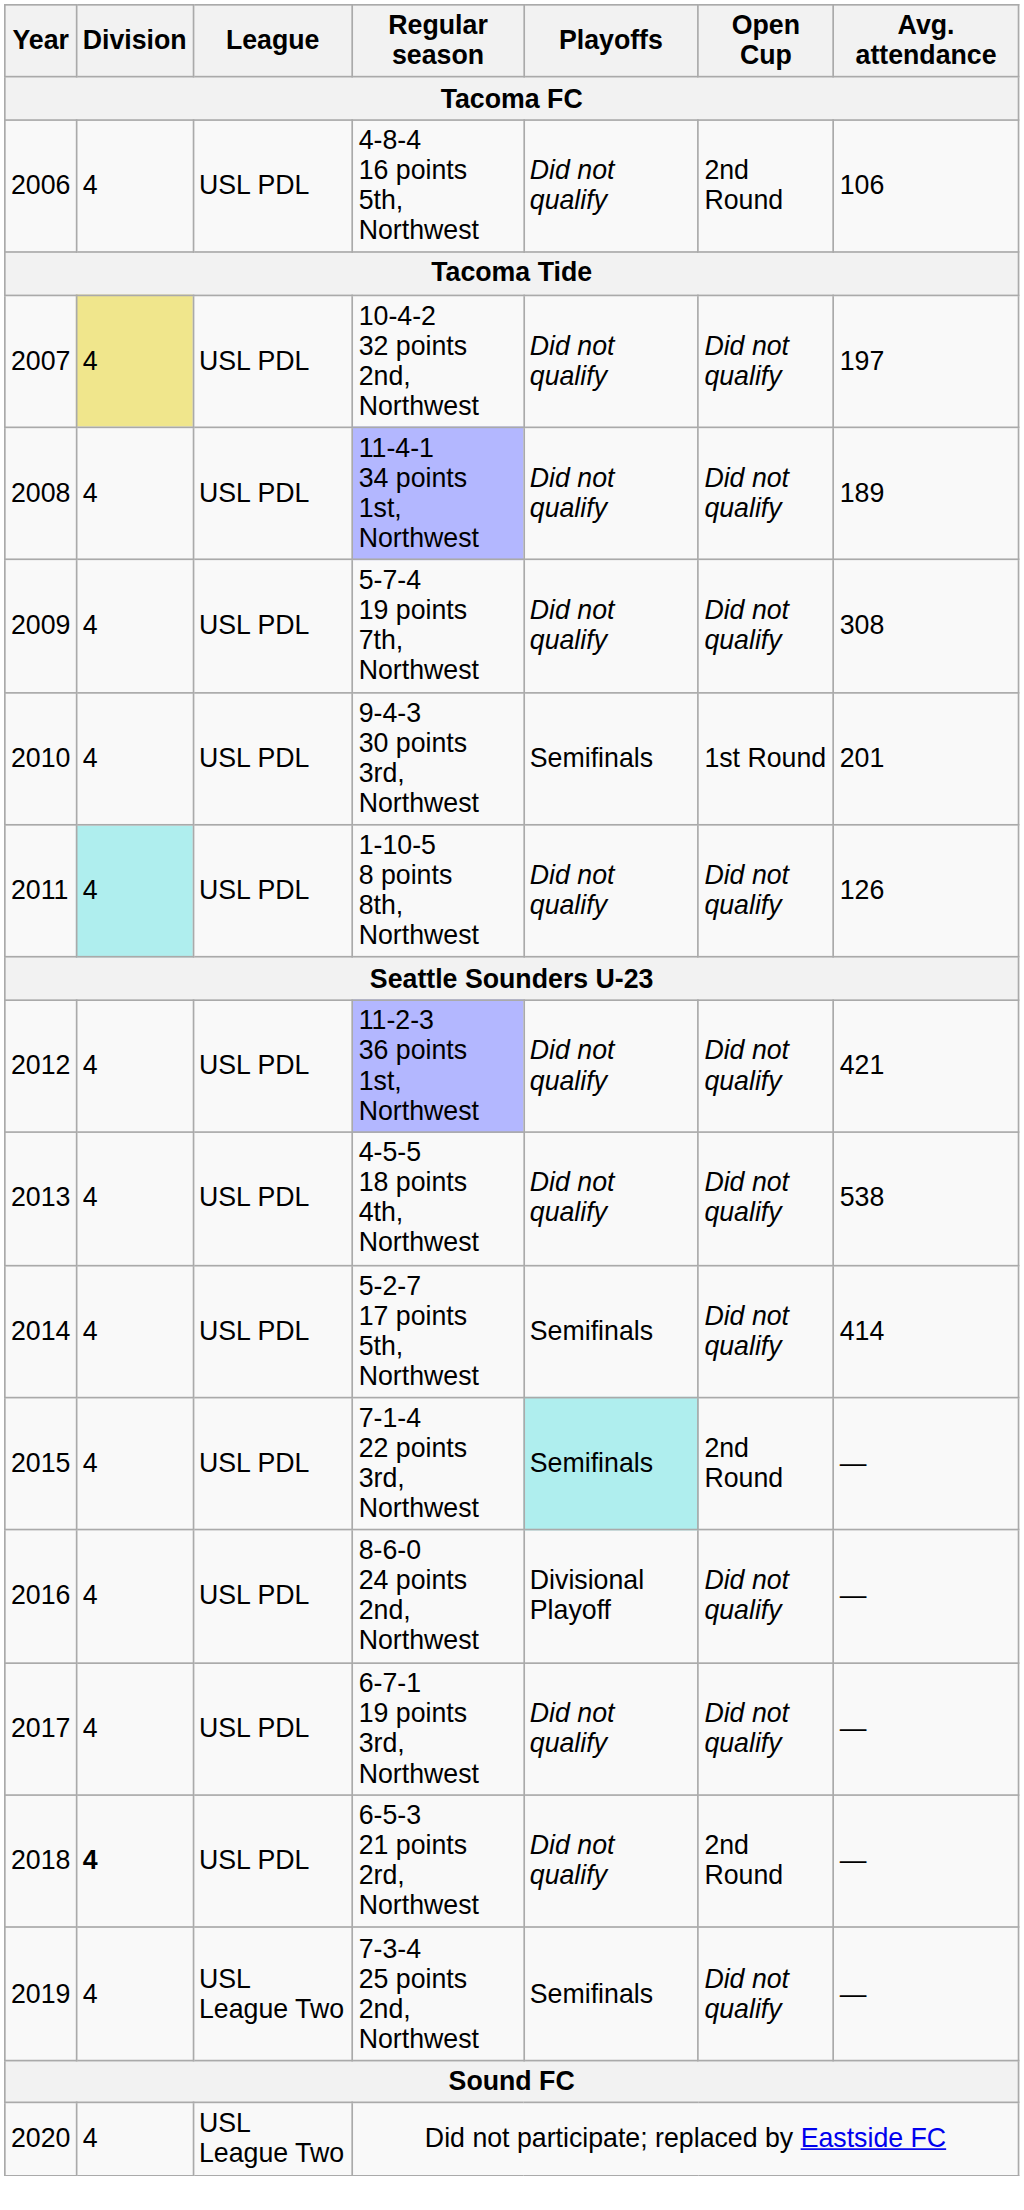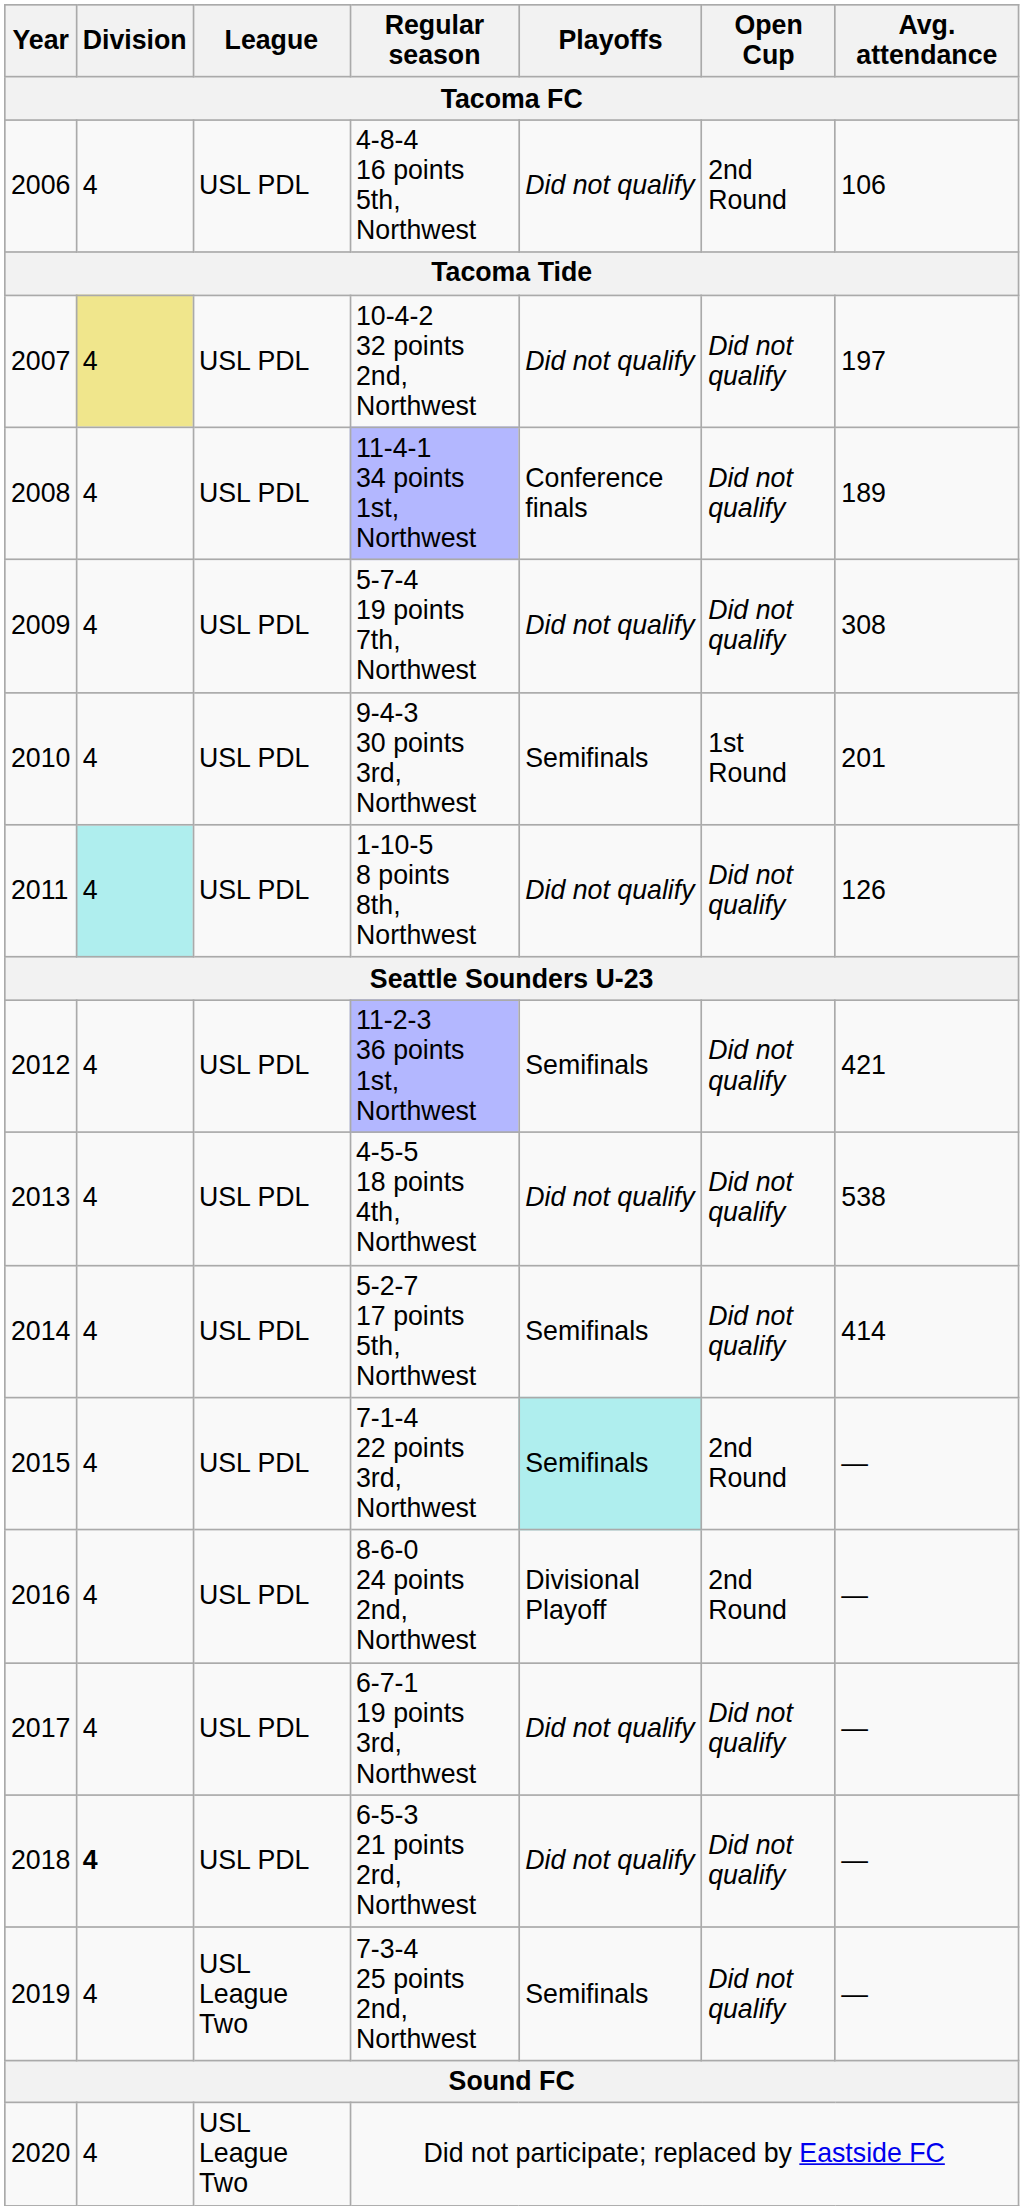11-4-1 34 points 1st, Northwest | Playoffs: Did not qualify -> Conference finals
11-2-3 36 points 1st, Northwest | Playoffs: Did not qualify -> Semifinals
8-6-0 24 points 2nd, Northwest | Open Cup: Did not qualify -> 2nd Round
6-5-3 21 points 2rd, Northwest | Open Cup: 2nd Round -> Did not qualify
